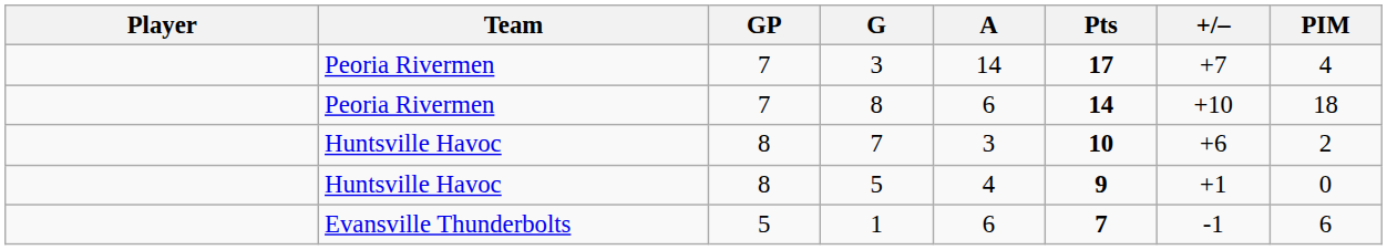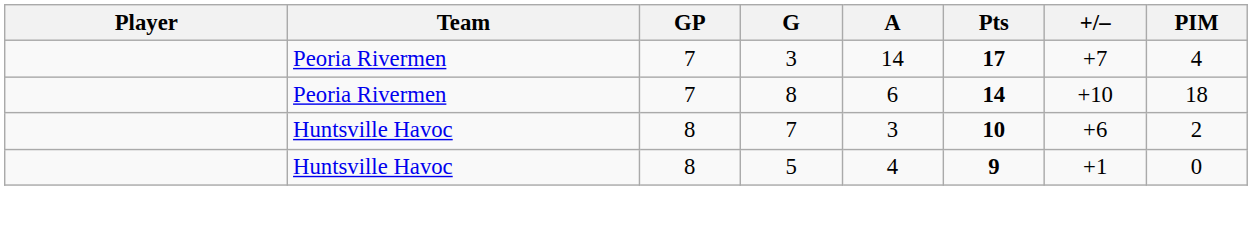- row: Evansville Thunderbolts | 5 | 1 | 6 | 7 | -1 | 6
